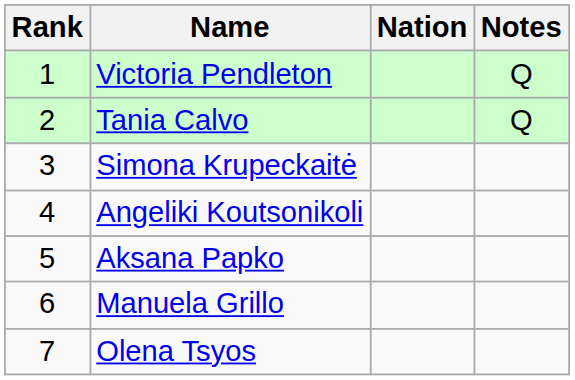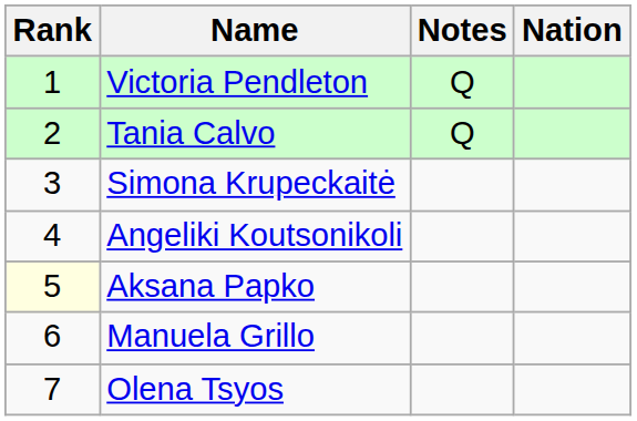columns swapped: Nation <-> Notes
Aksana Papko | Rank: no background -> lightyellow background
